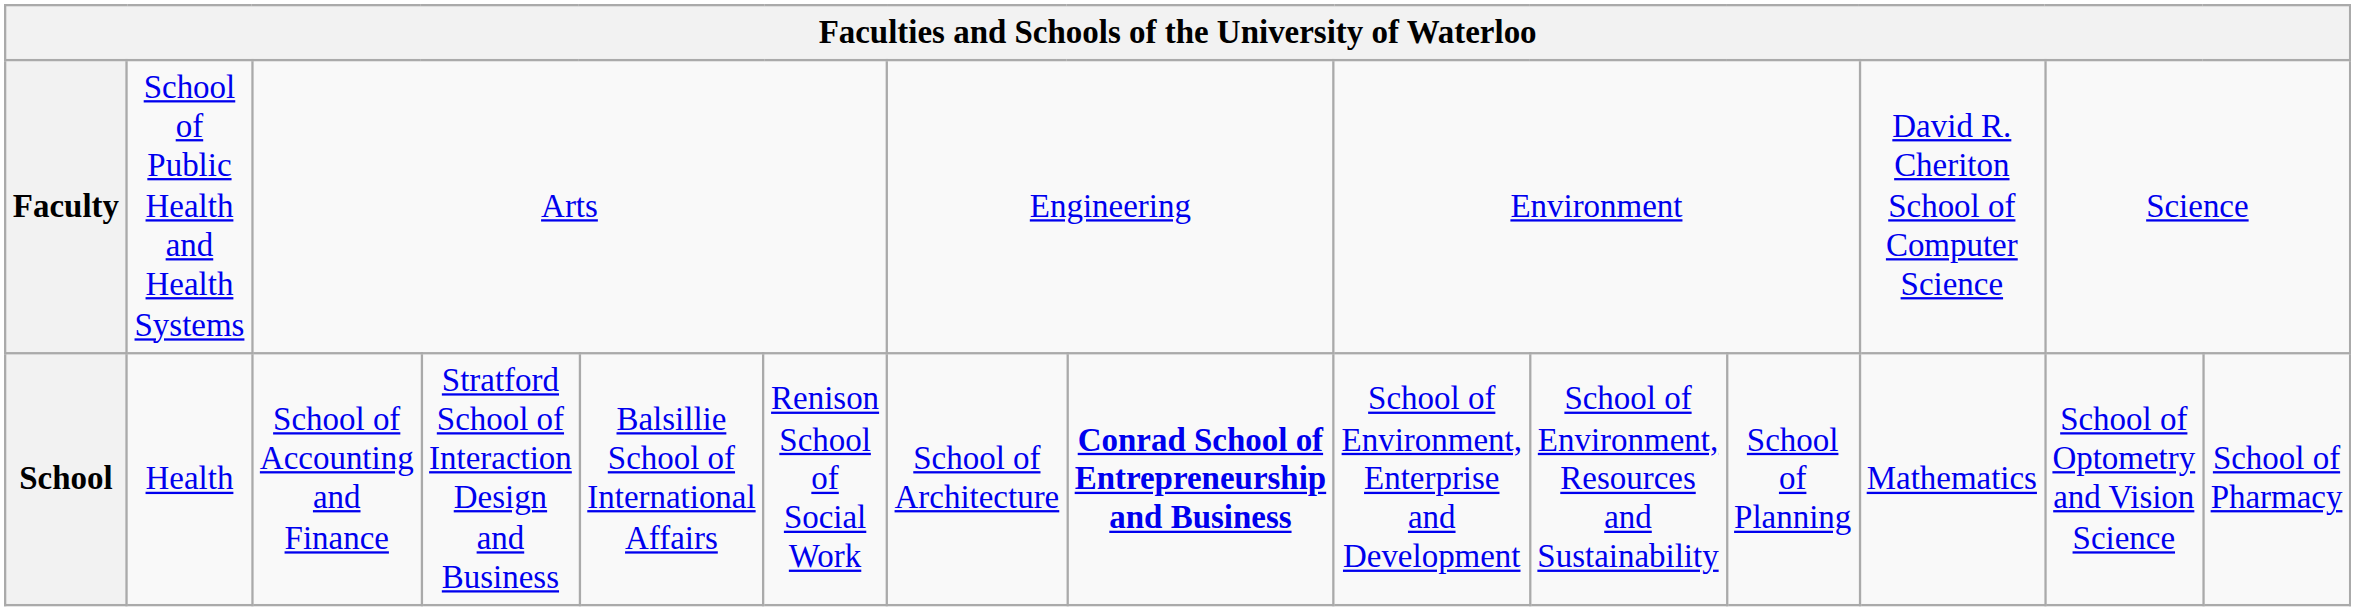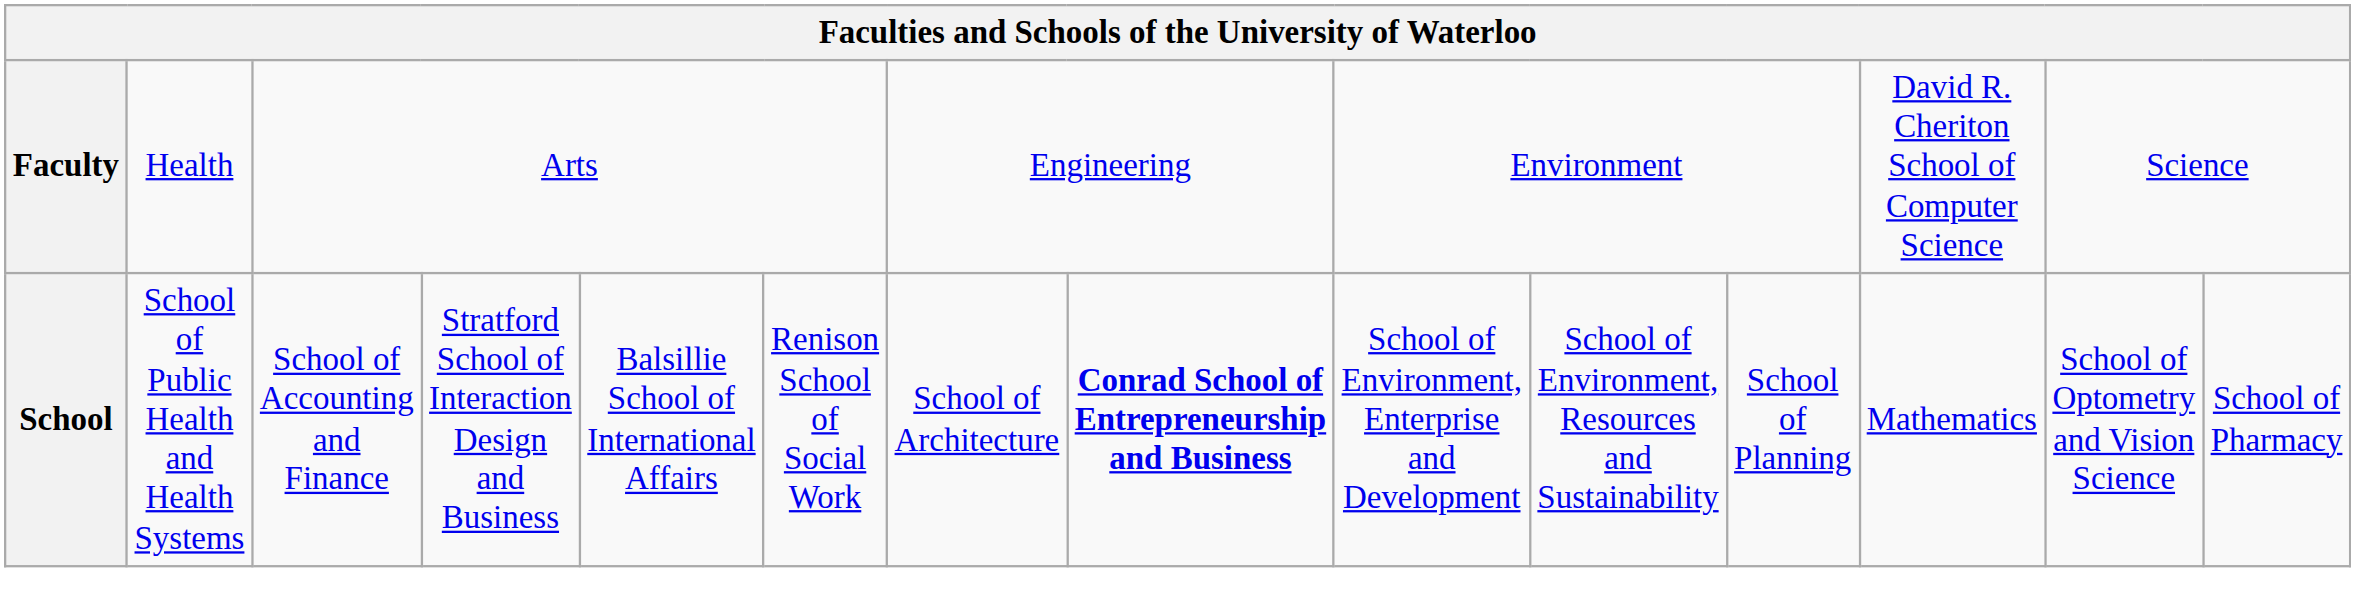Faculty | column 2: School of Public Health and Health Systems -> Health
School | column 2: Health -> School of Public Health and Health Systems
